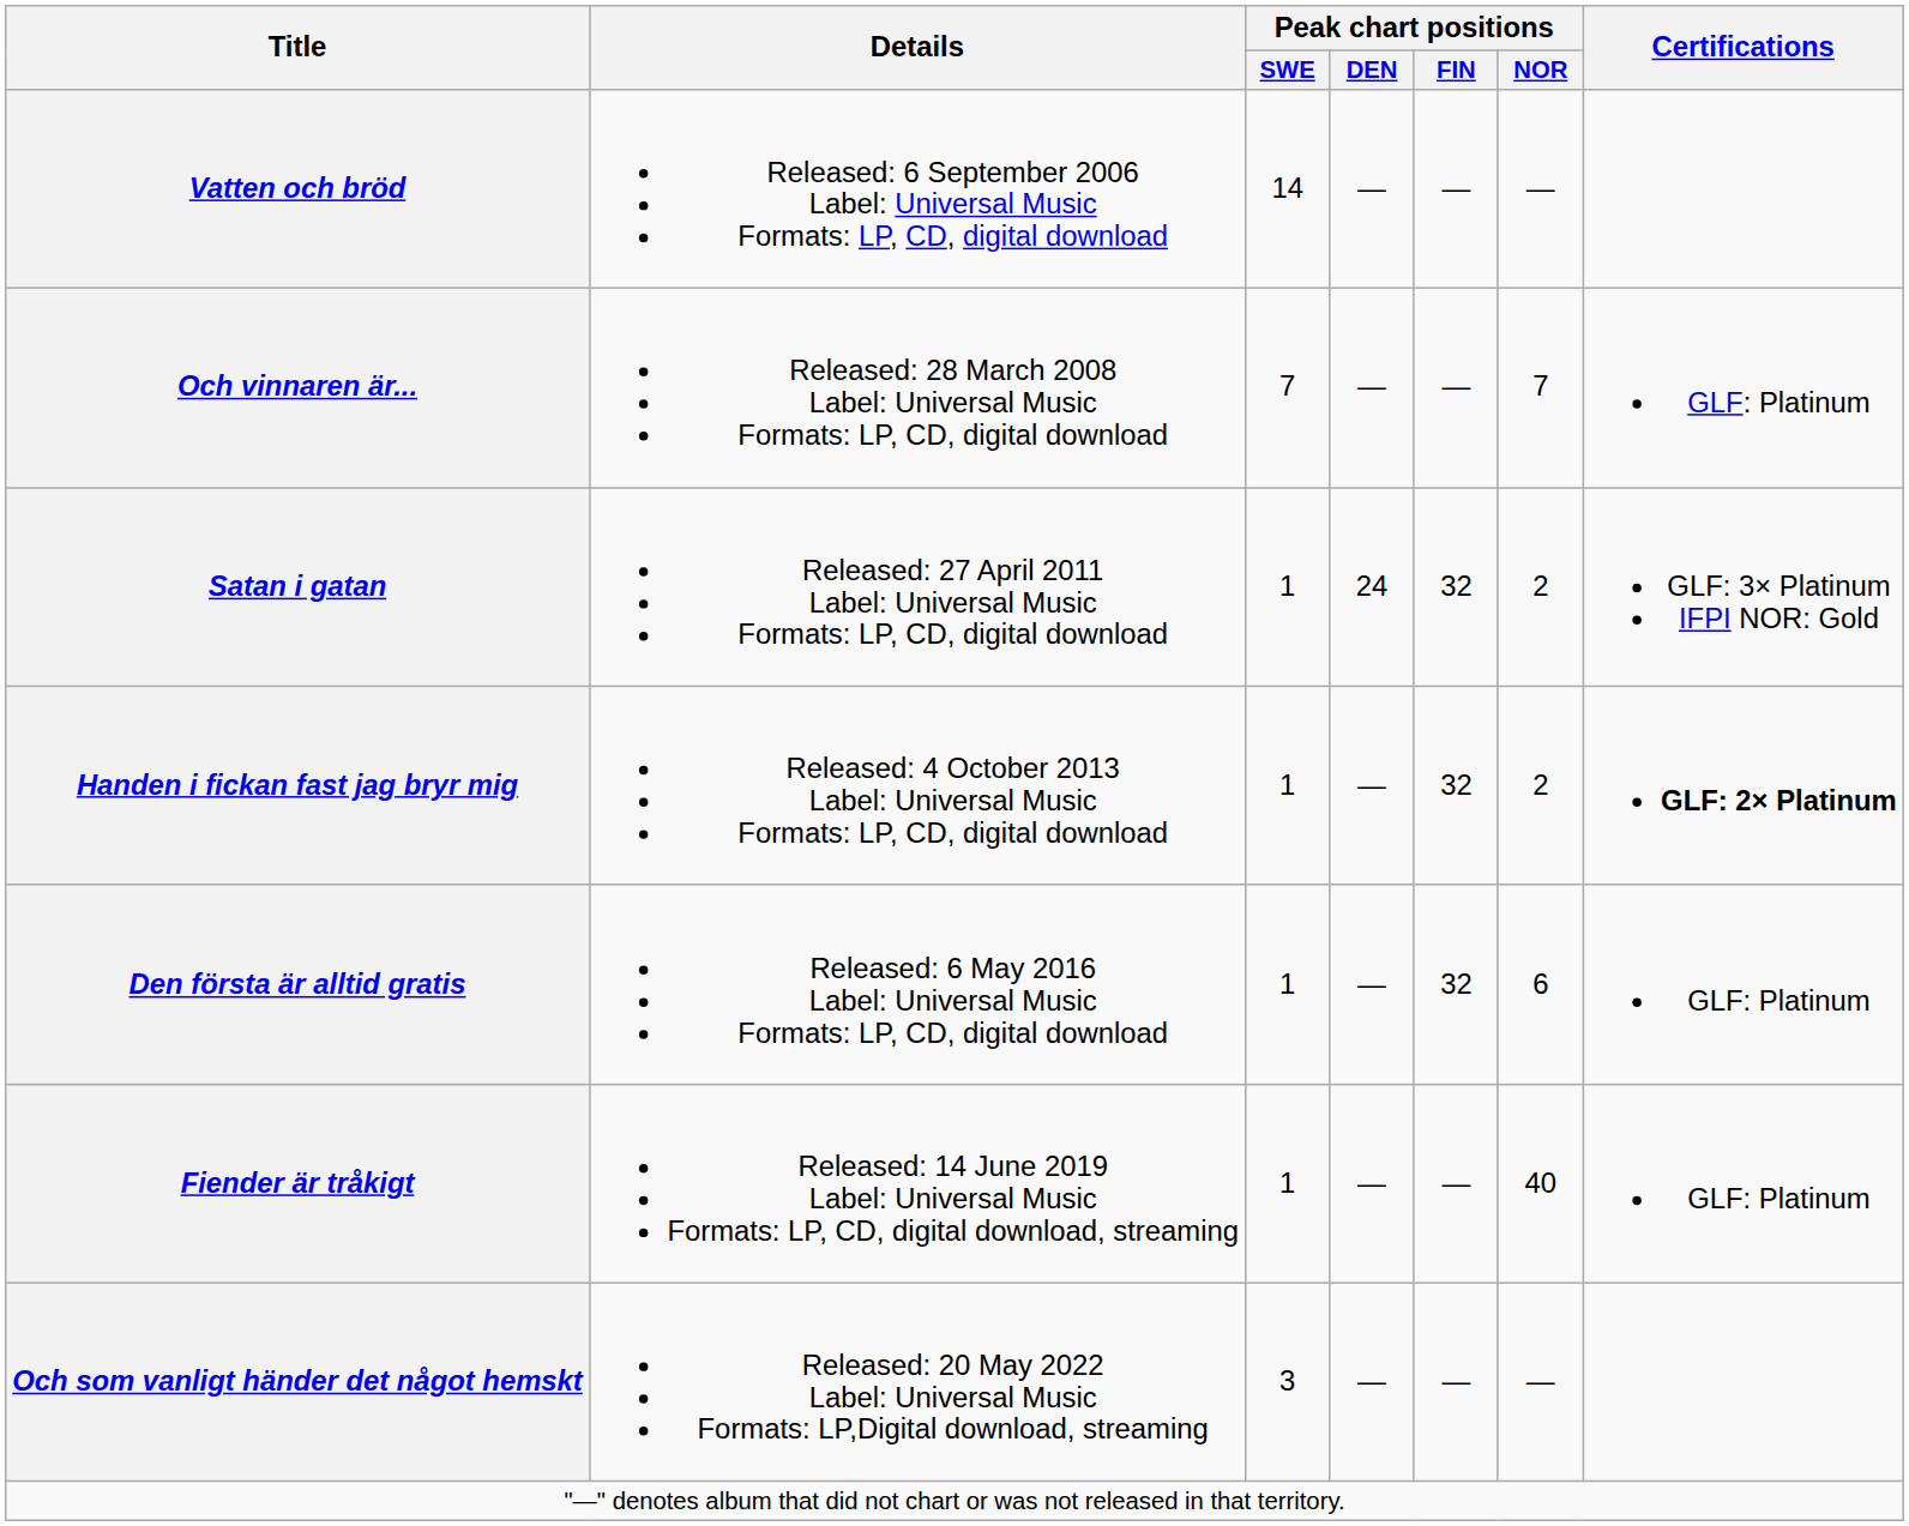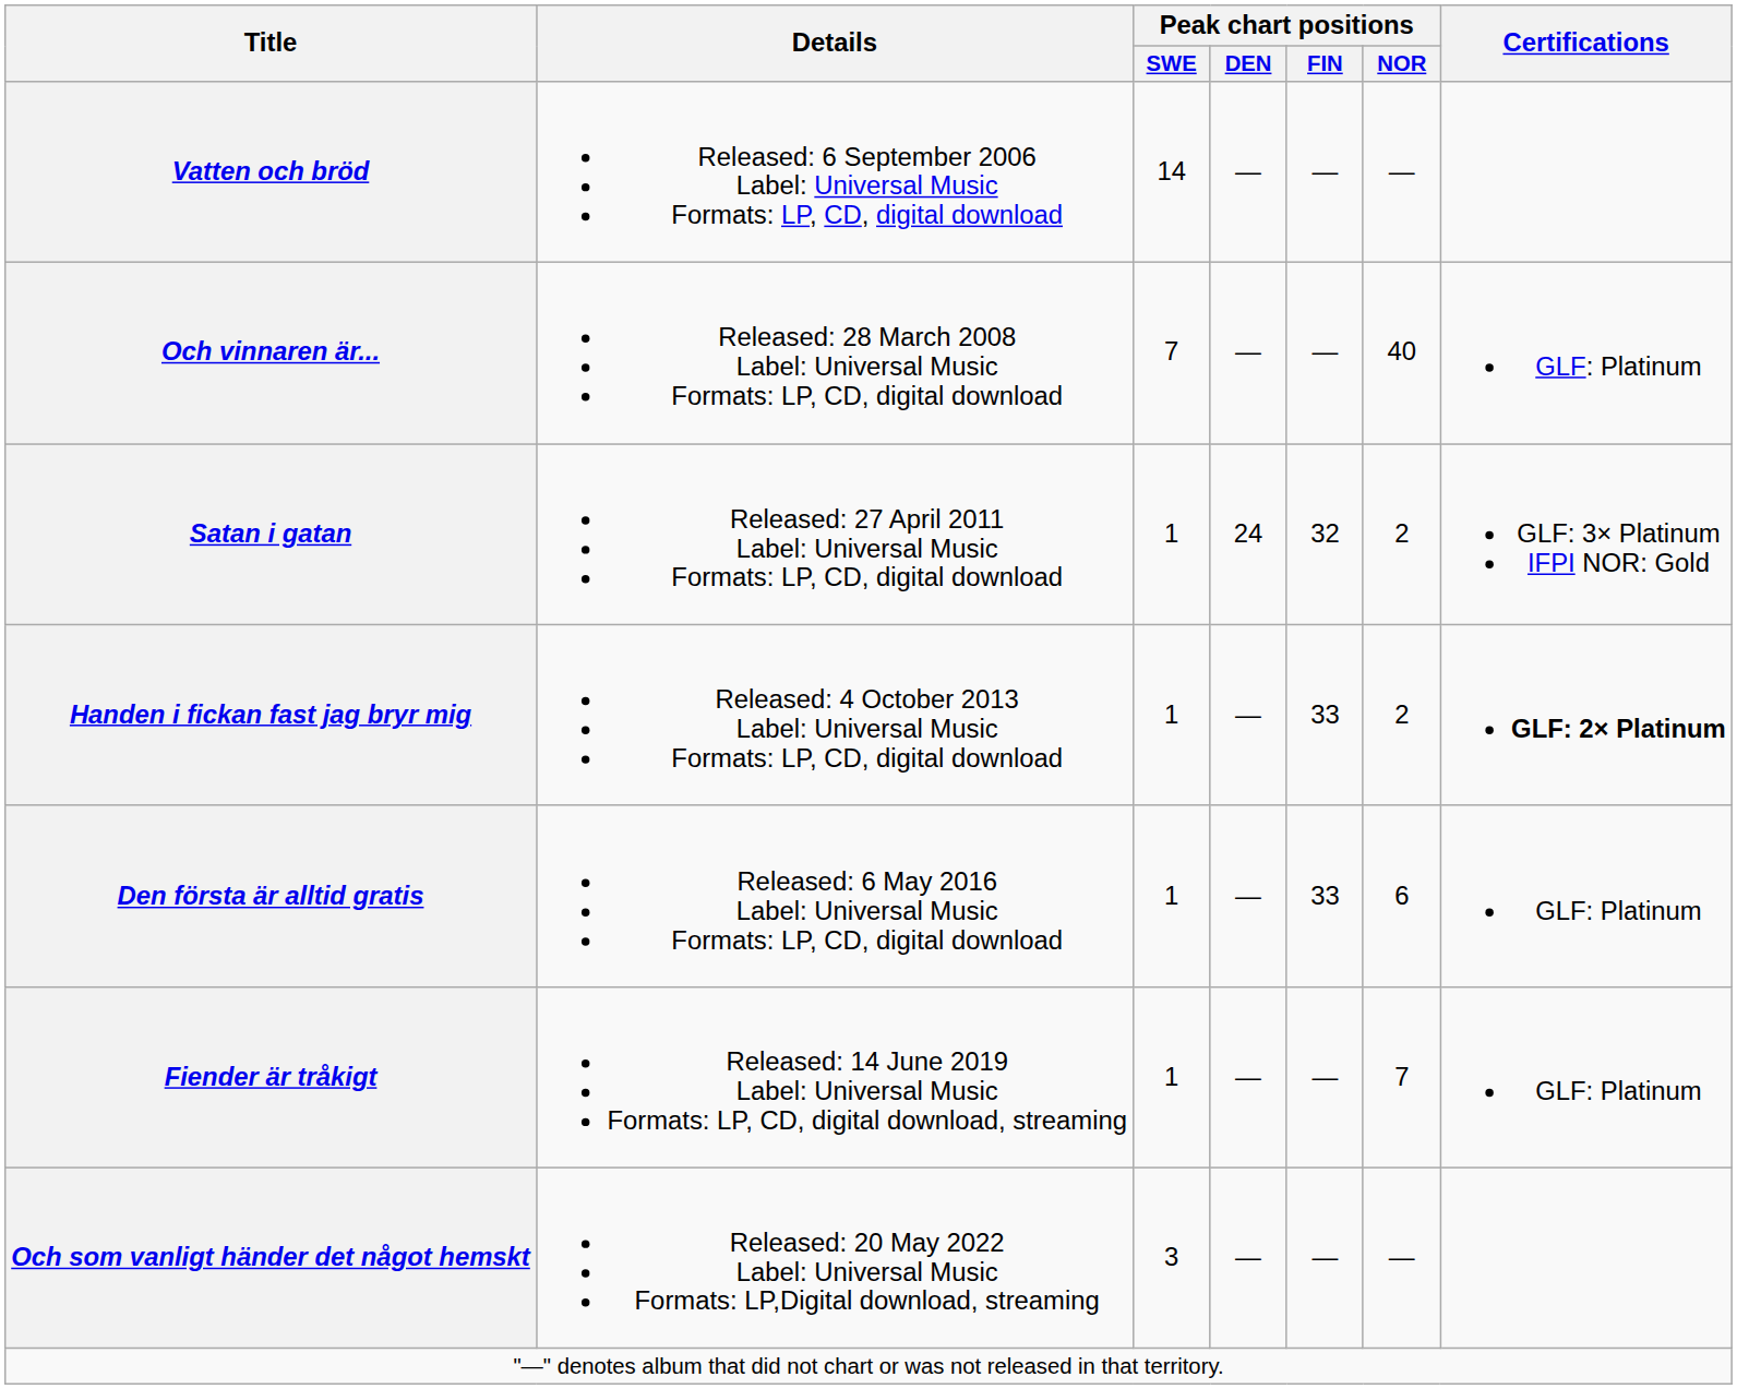Och vinnaren är... | Peak chart positions / NOR: 7 -> 40
Handen i fickan fast jag bryr mig | Peak chart positions / FIN: 32 -> 33
Den första är alltid gratis | Peak chart positions / FIN: 32 -> 33
Fiender är tråkigt | Peak chart positions / NOR: 40 -> 7
